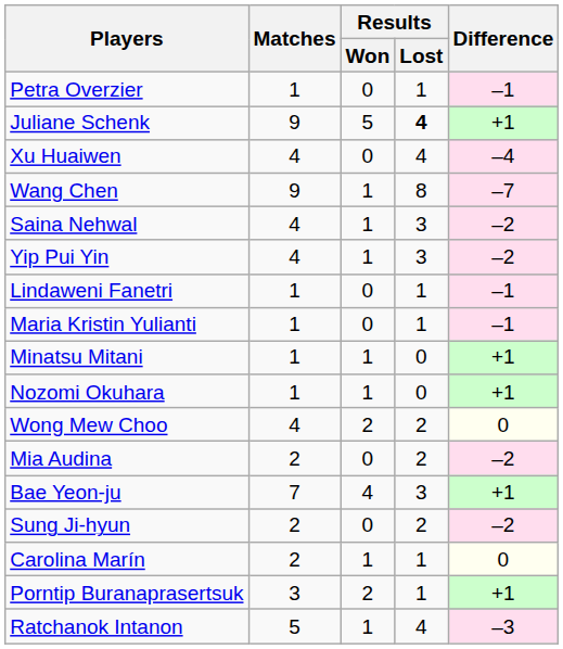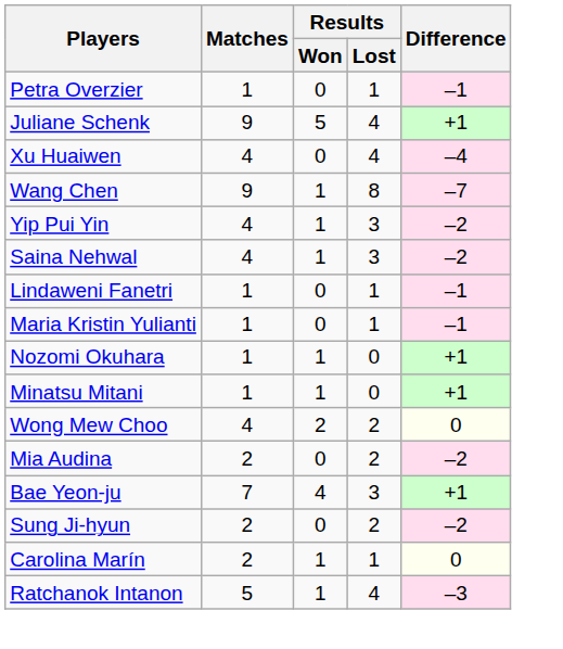Juliane Schenk | Results / Lost: bold -> normal
rows swapped: Yip Pui Yin <-> Saina Nehwal
rows swapped: Minatsu Mitani <-> Nozomi Okuhara
- row: Porntip Buranaprasertsuk | 3 | 2 | 1 | +1
